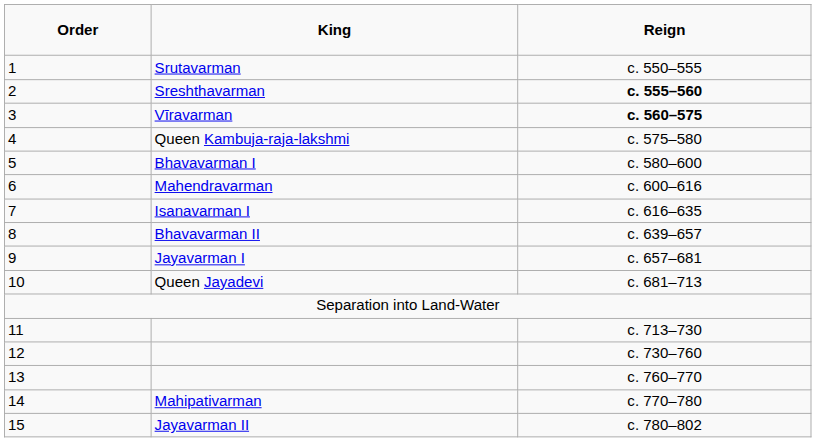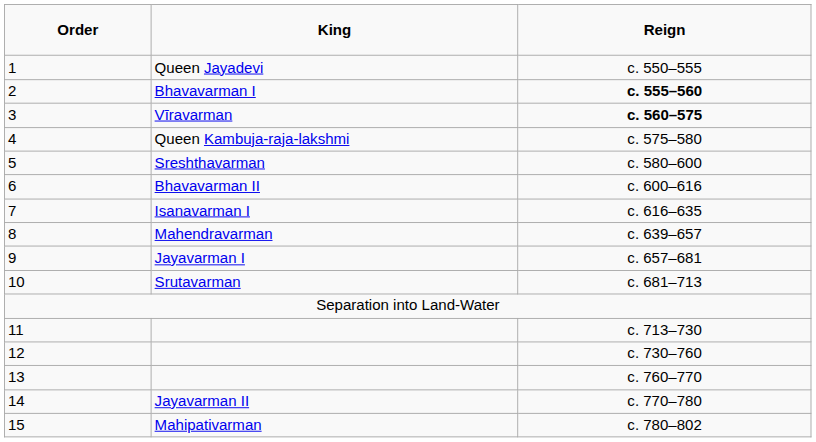1 | column 2: Srutavarman -> Queen Jayadevi
2 | column 2: Sreshthavarman -> Bhavavarman I
5 | column 2: Bhavavarman I -> Sreshthavarman
6 | column 2: Mahendravarman -> Bhavavarman II
8 | column 2: Bhavavarman II -> Mahendravarman
10 | column 2: Queen Jayadevi -> Srutavarman
14 | column 2: Mahipativarman -> Jayavarman II
15 | column 2: Jayavarman II -> Mahipativarman
